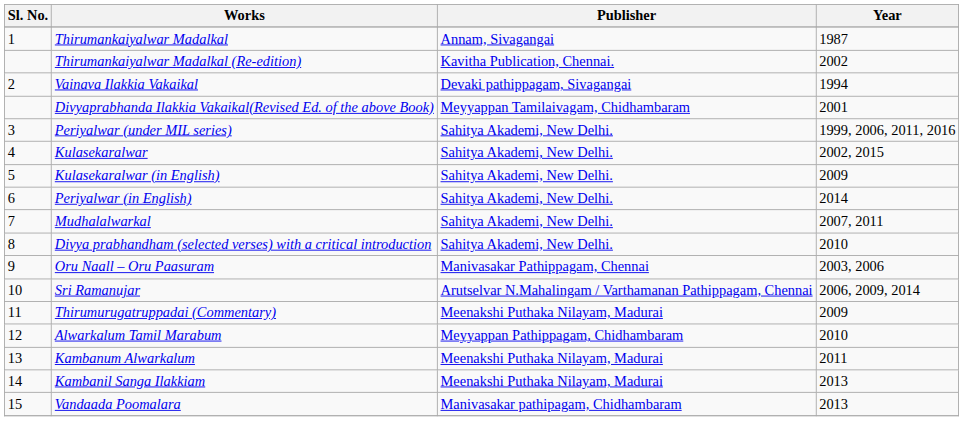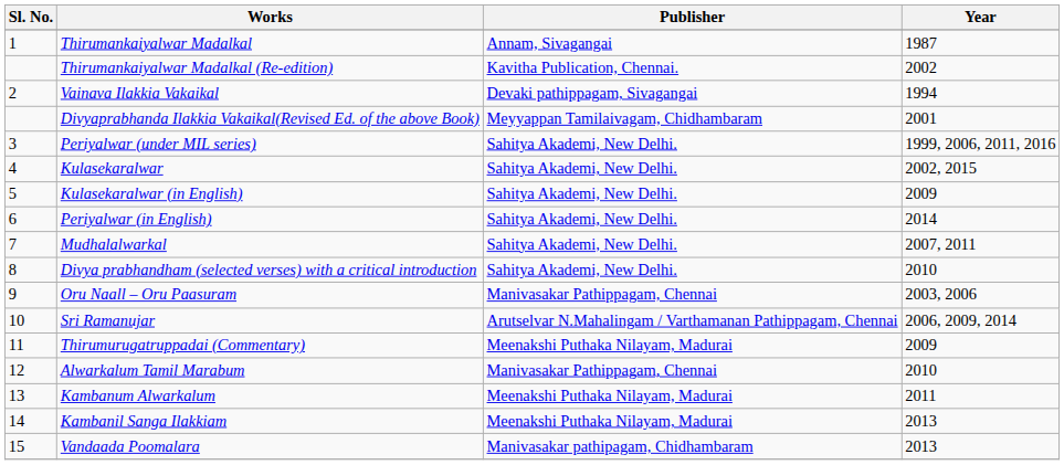Alwarkalum Tamil Marabum | Publisher: Meyyappan Pathippagam, Chidhambaram -> Manivasakar Pathippagam, Chennai
